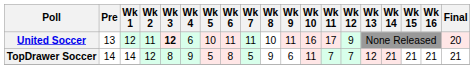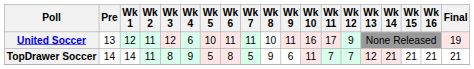United Soccer | Wk 3: bold -> normal
United Soccer | Final: 20 -> 19
TopDrawer Soccer | Wk 2: 12 -> 11
